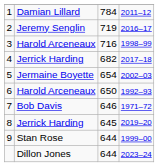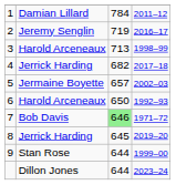3 | column 3: 716 -> 713
5 | column 3: 654 -> 657
7 | column 3: no background -> lightgreen background
